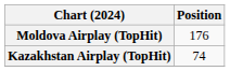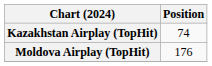rows swapped: Kazakhstan Airplay (TopHit) <-> Moldova Airplay (TopHit)
